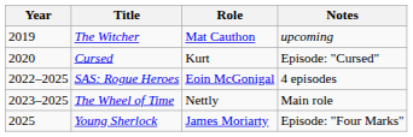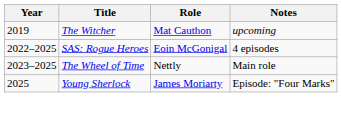- row: 2020 | Cursed | Kurt | Episode: "Cursed"
